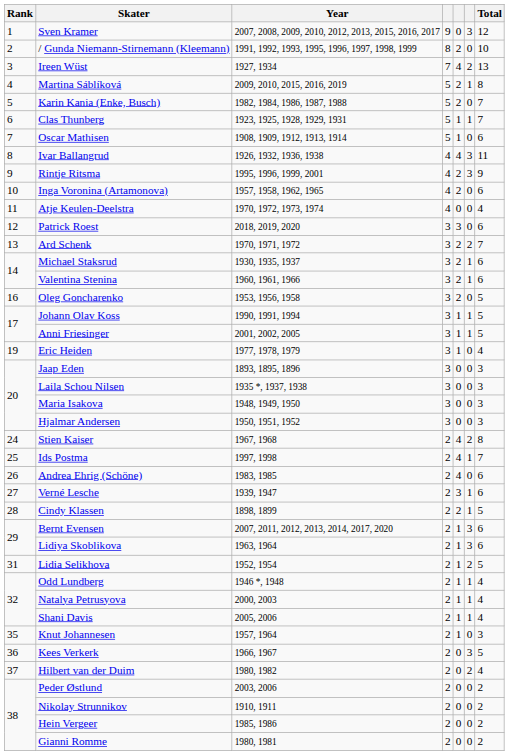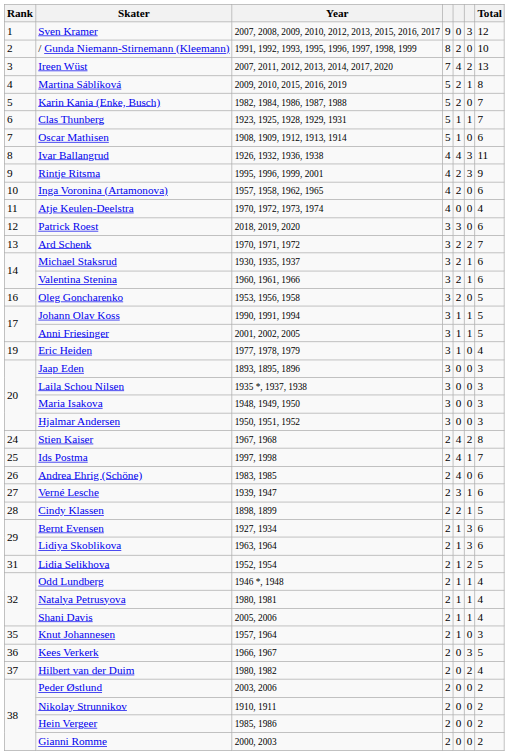Ireen Wüst | Year: 1927, 1934 -> 2007, 2011, 2012, 2013, 2014, 2017, 2020
Bernt Evensen | Year: 2007, 2011, 2012, 2013, 2014, 2017, 2020 -> 1927, 1934
Natalya Petrusyova | Year: 2000, 2003 -> 1980, 1981
Gianni Romme | Year: 1980, 1981 -> 2000, 2003
